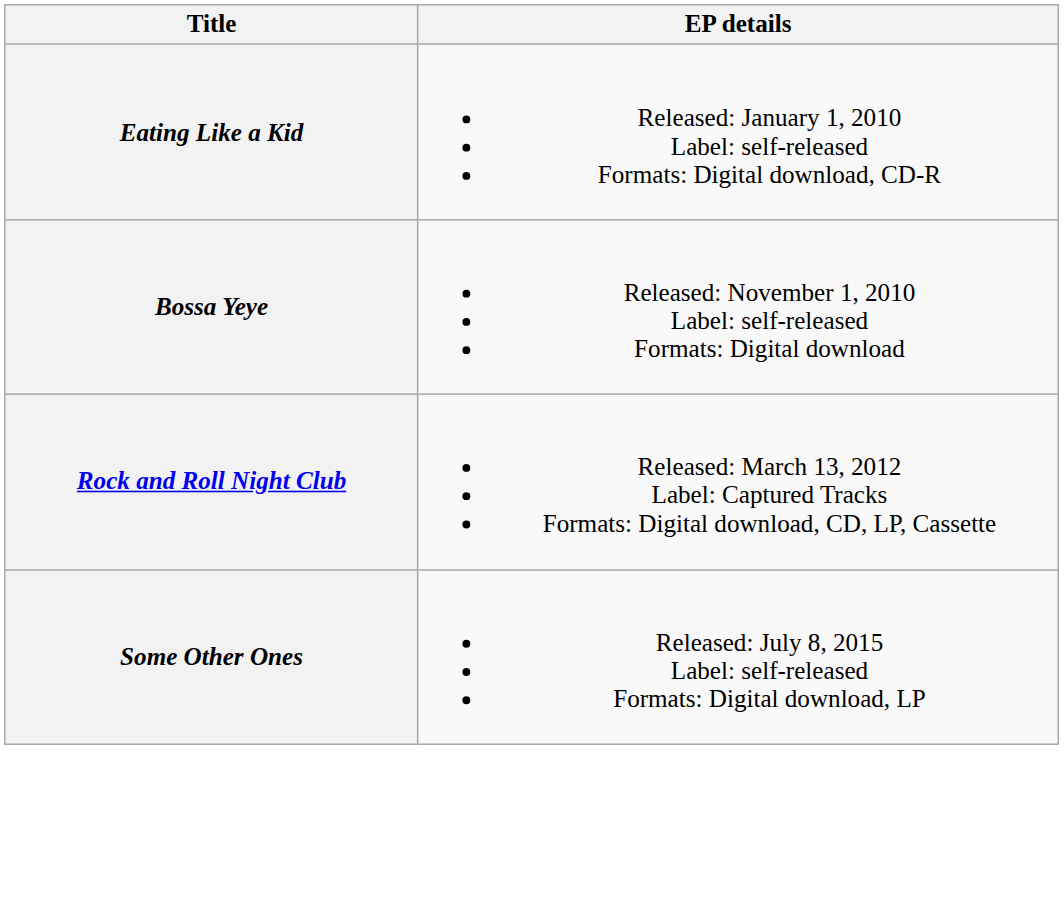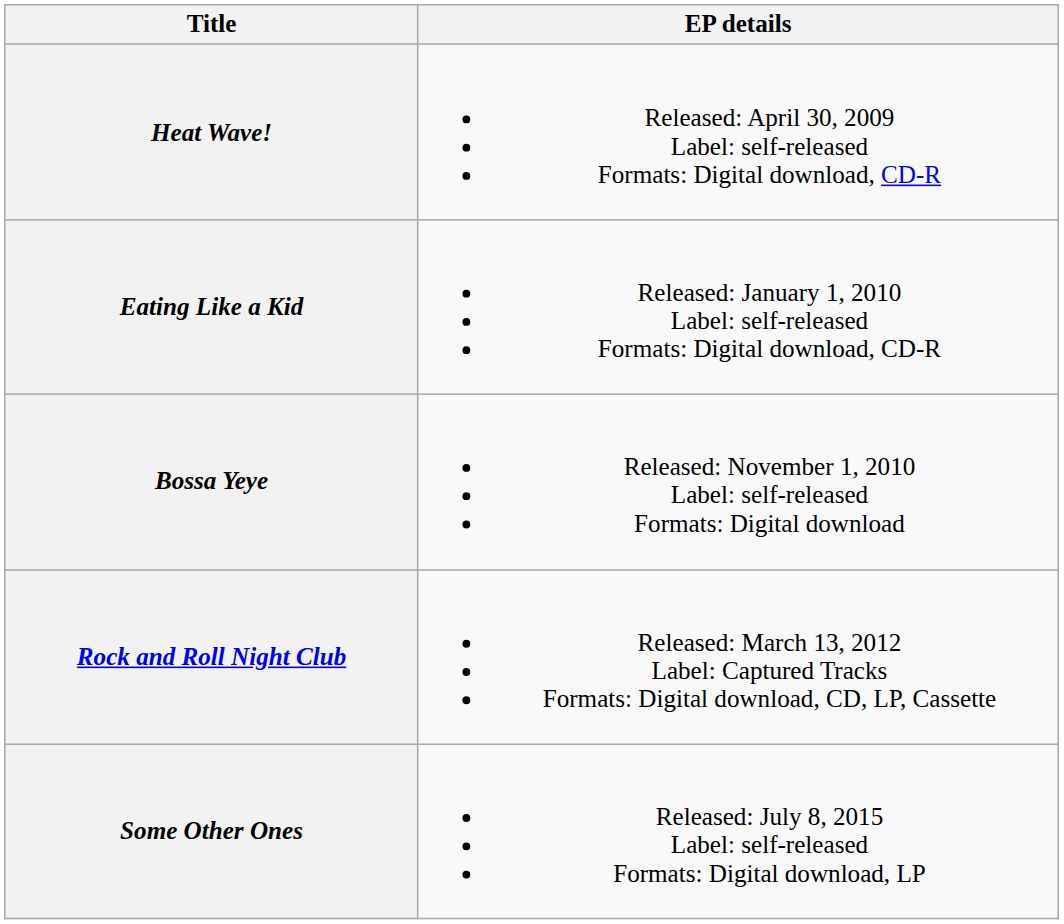+ row: Heat Wave! | Released: April 30, 2009 Label: self-released Formats: Digital download, CD-R
